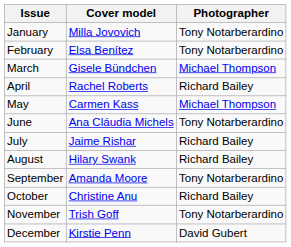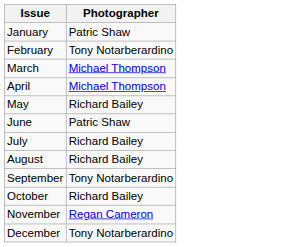- column: Cover model | Milla Jovovich | Elsa Benítez | Gisele Bündchen | Rachel Roberts | Carmen Kass | Ana Cláudia Michels | Jaime Rishar | Hilary Swank | Amanda Moore | Christine Anu | Trish Goff | Kirstie Penn
January | Photographer: Tony Notarberardino -> Patric Shaw
April | Photographer: Richard Bailey -> Michael Thompson
May | Photographer: Michael Thompson -> Richard Bailey
June | Photographer: Tony Notarberardino -> Patric Shaw
November | Photographer: Tony Notarberardino -> Regan Cameron
December | Photographer: David Gubert -> Tony Notarberardino
